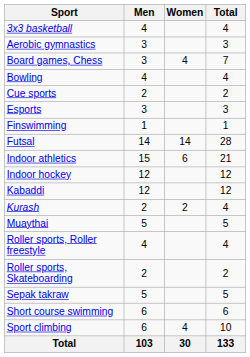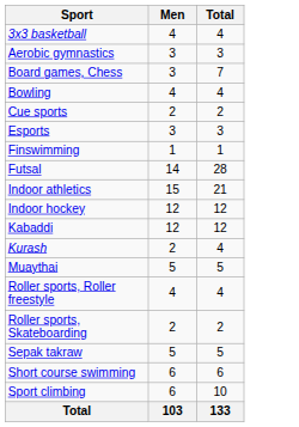- column: Women | 4 | 14 | 6 | 2 | 4 | 30
